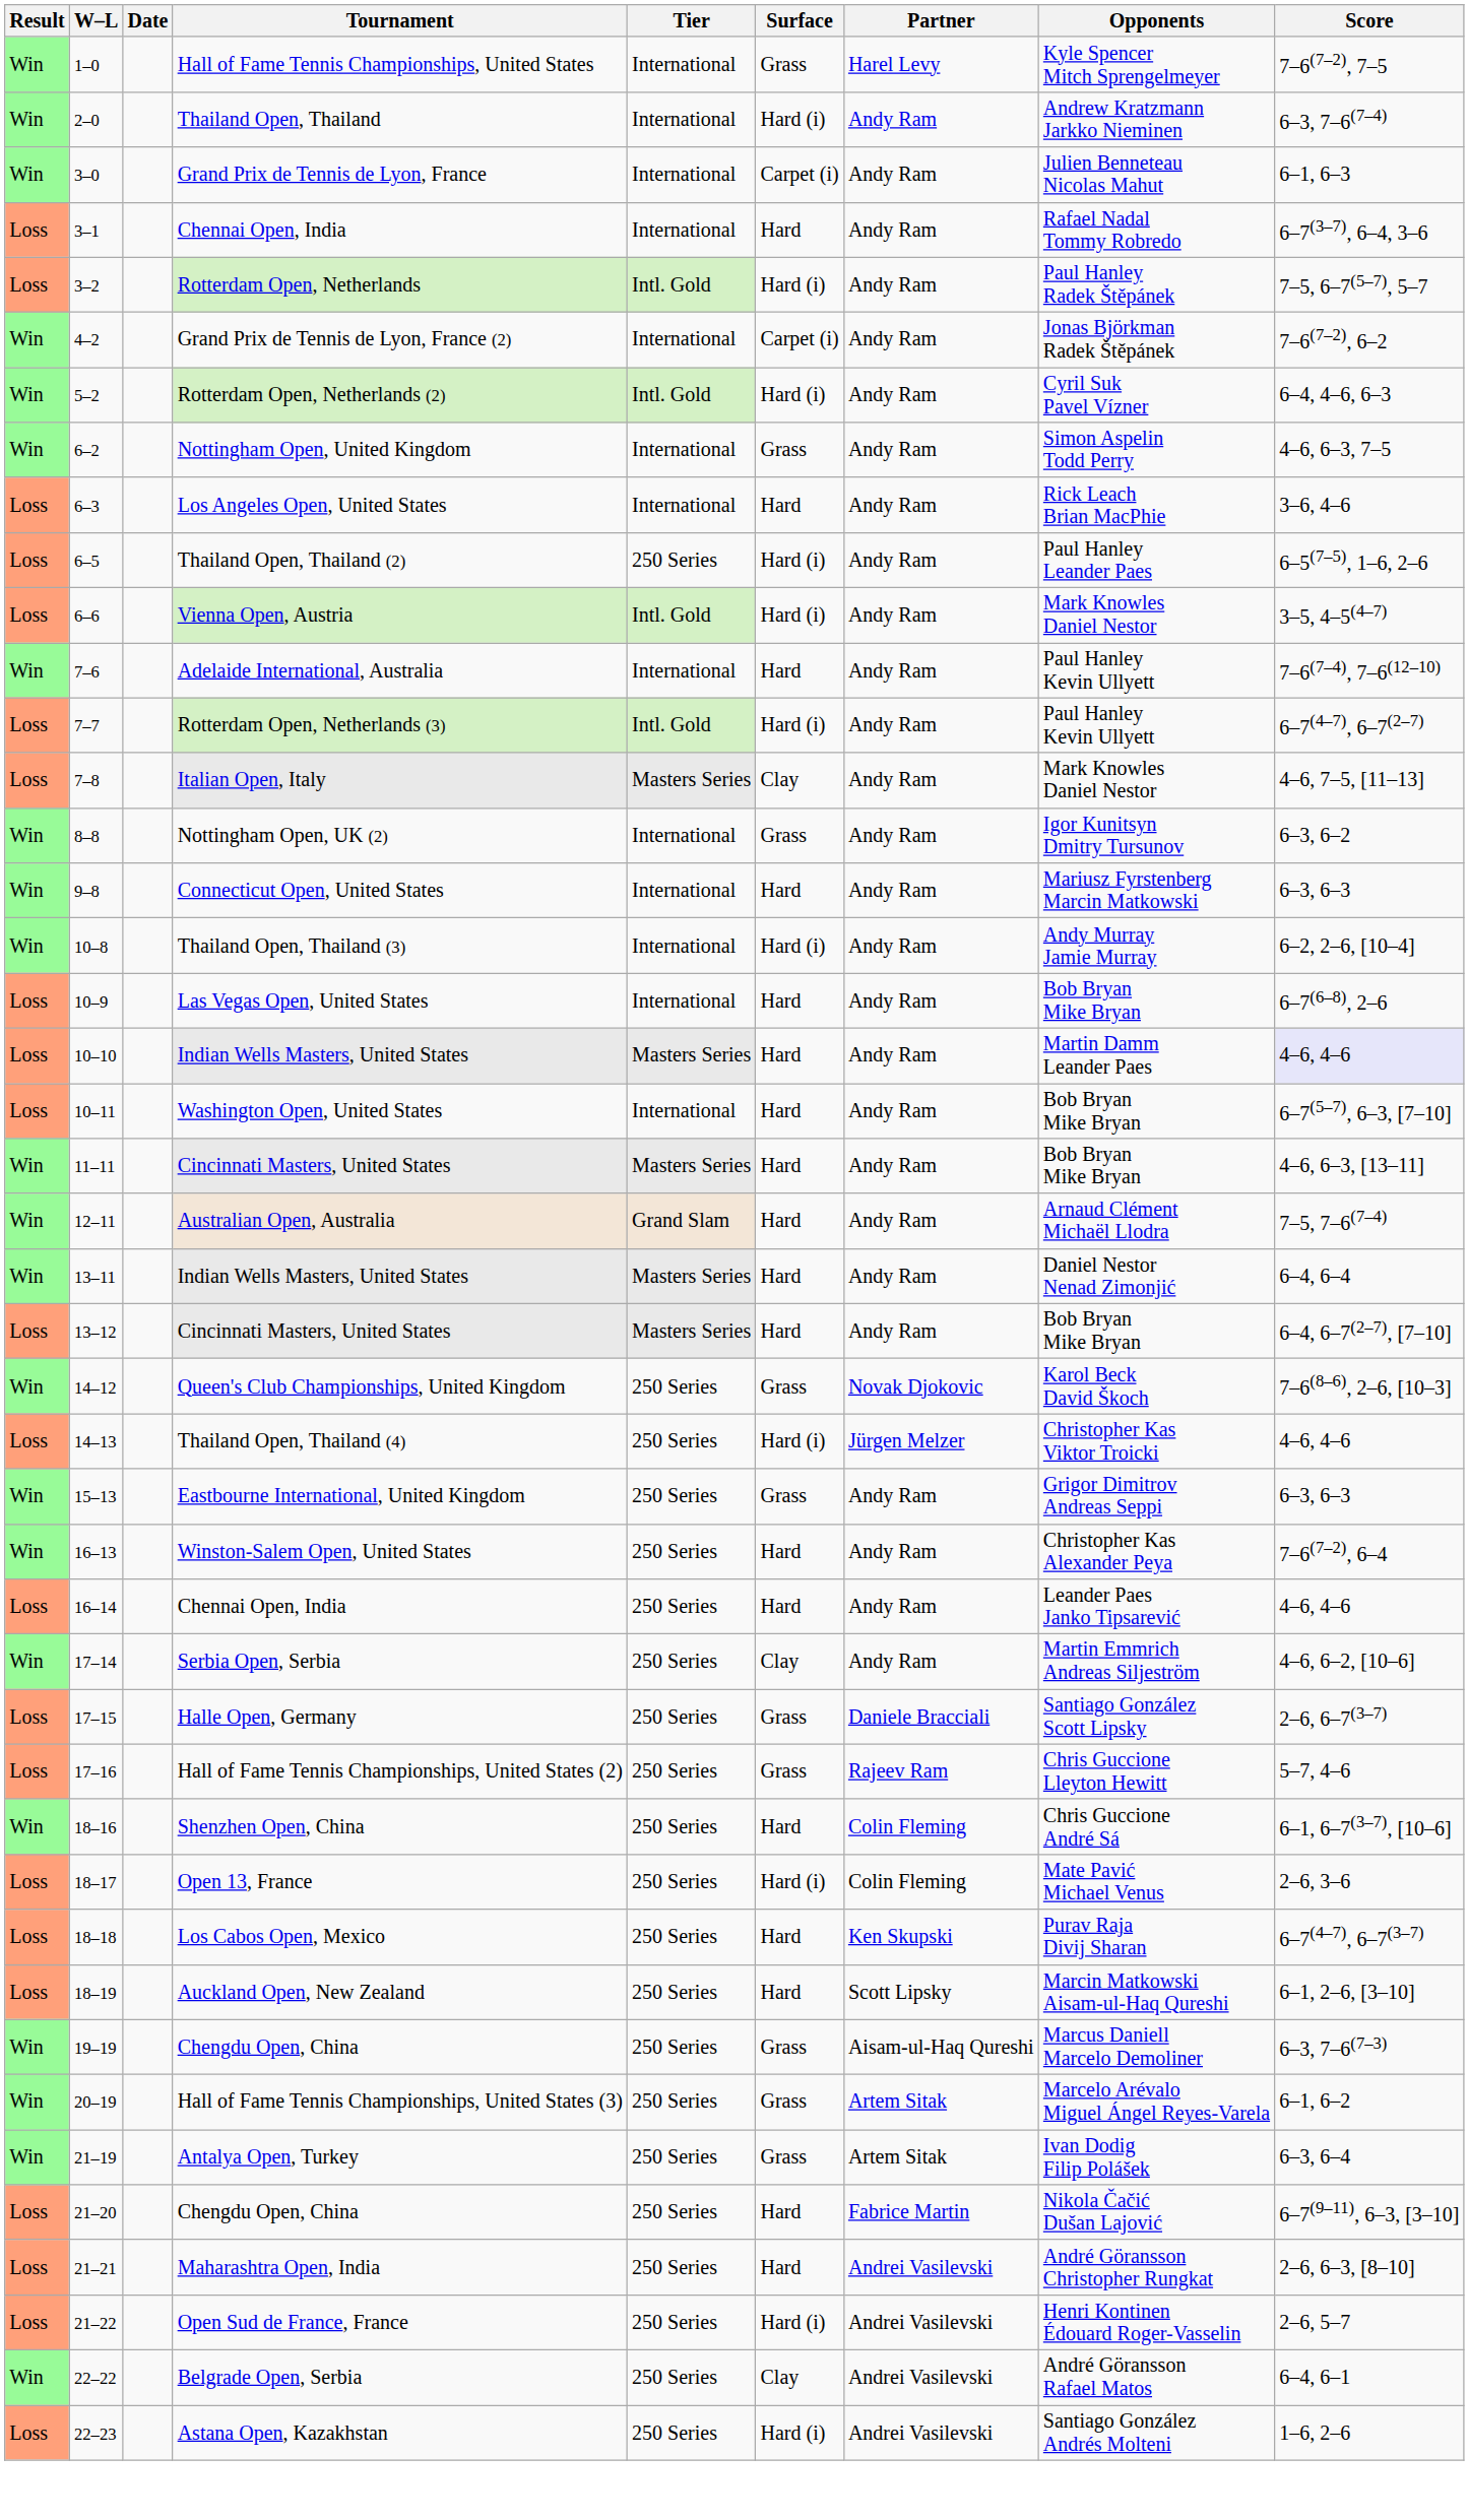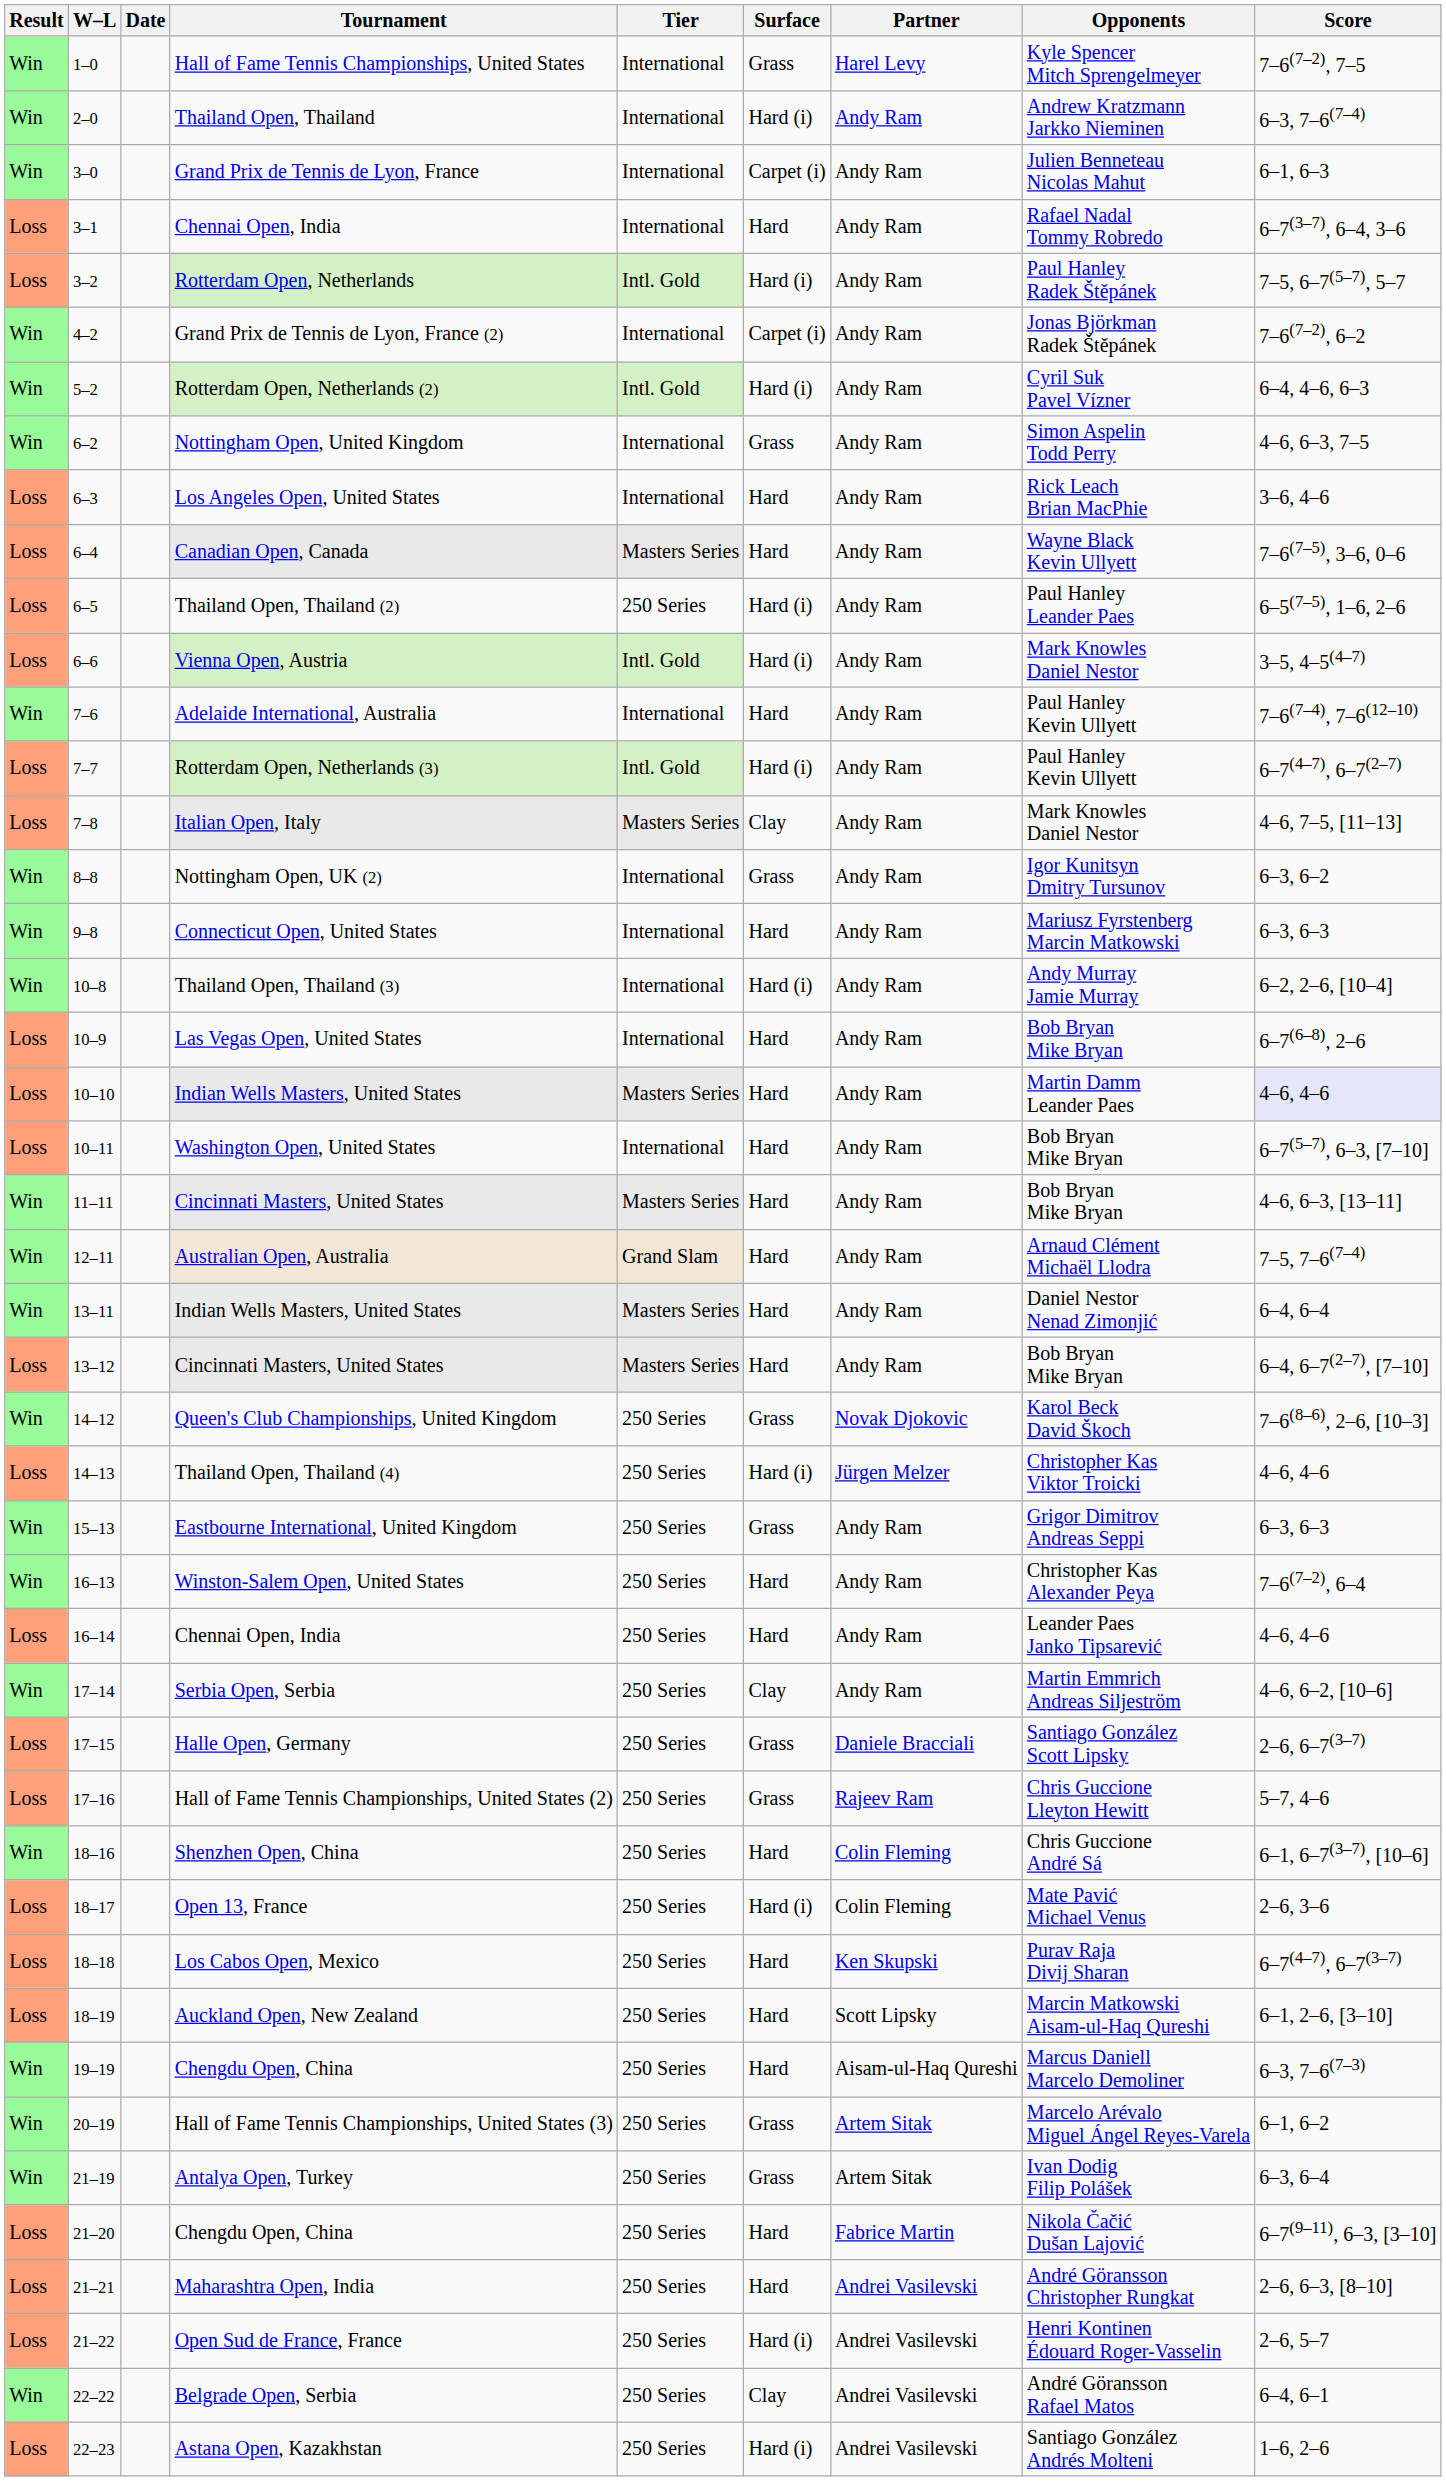+ row: Loss | 6–4 | Canadian Open, Canada | Masters Series | Hard | Andy Ram | Wayne Black Kevin Ullyett | 7–6(7–5), 3–6, 0–6
19–19 / Chengdu Open, China | Surface: Grass -> Hard
